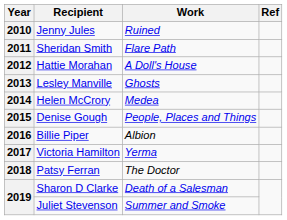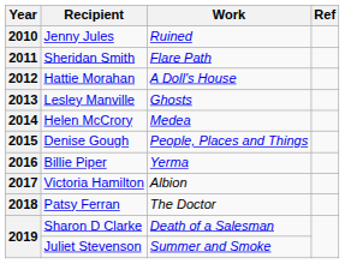2016 | Work: Albion -> Yerma
2017 | Work: Yerma -> Albion
